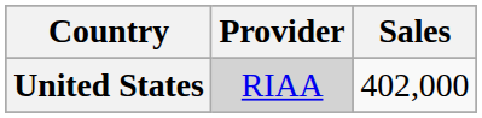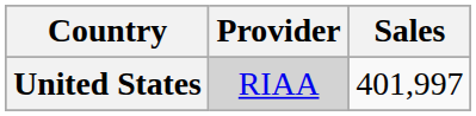United States | Sales: 402,000 -> 401,997
